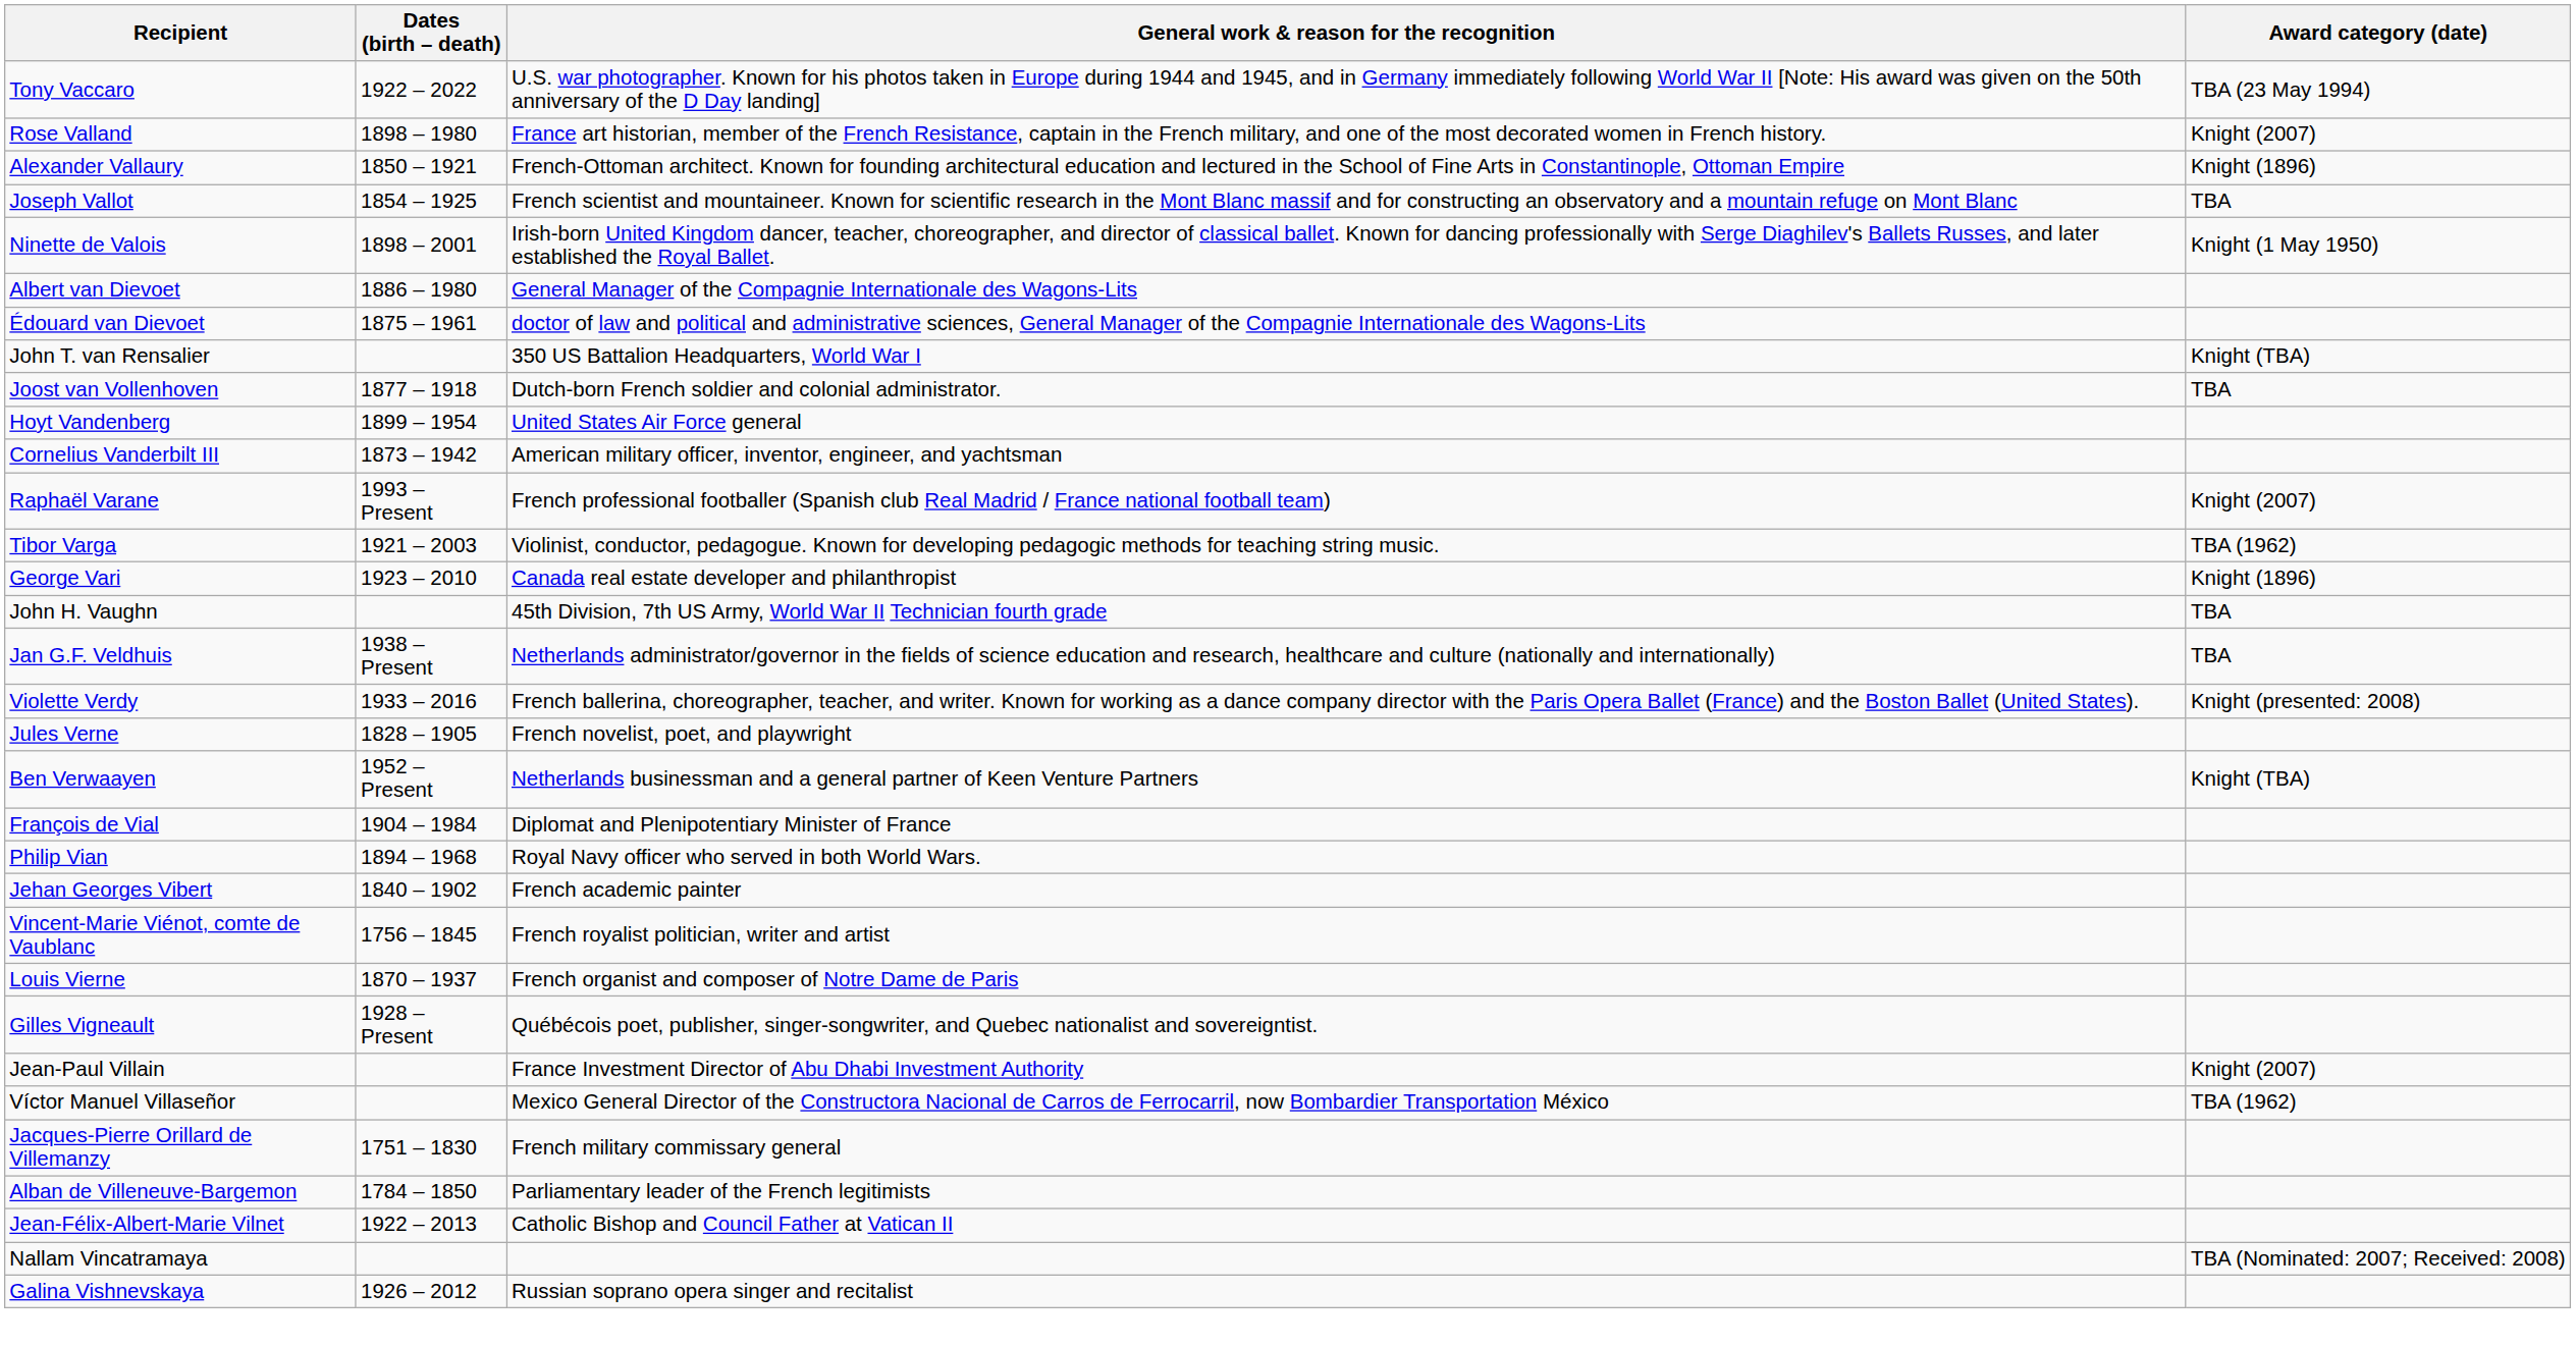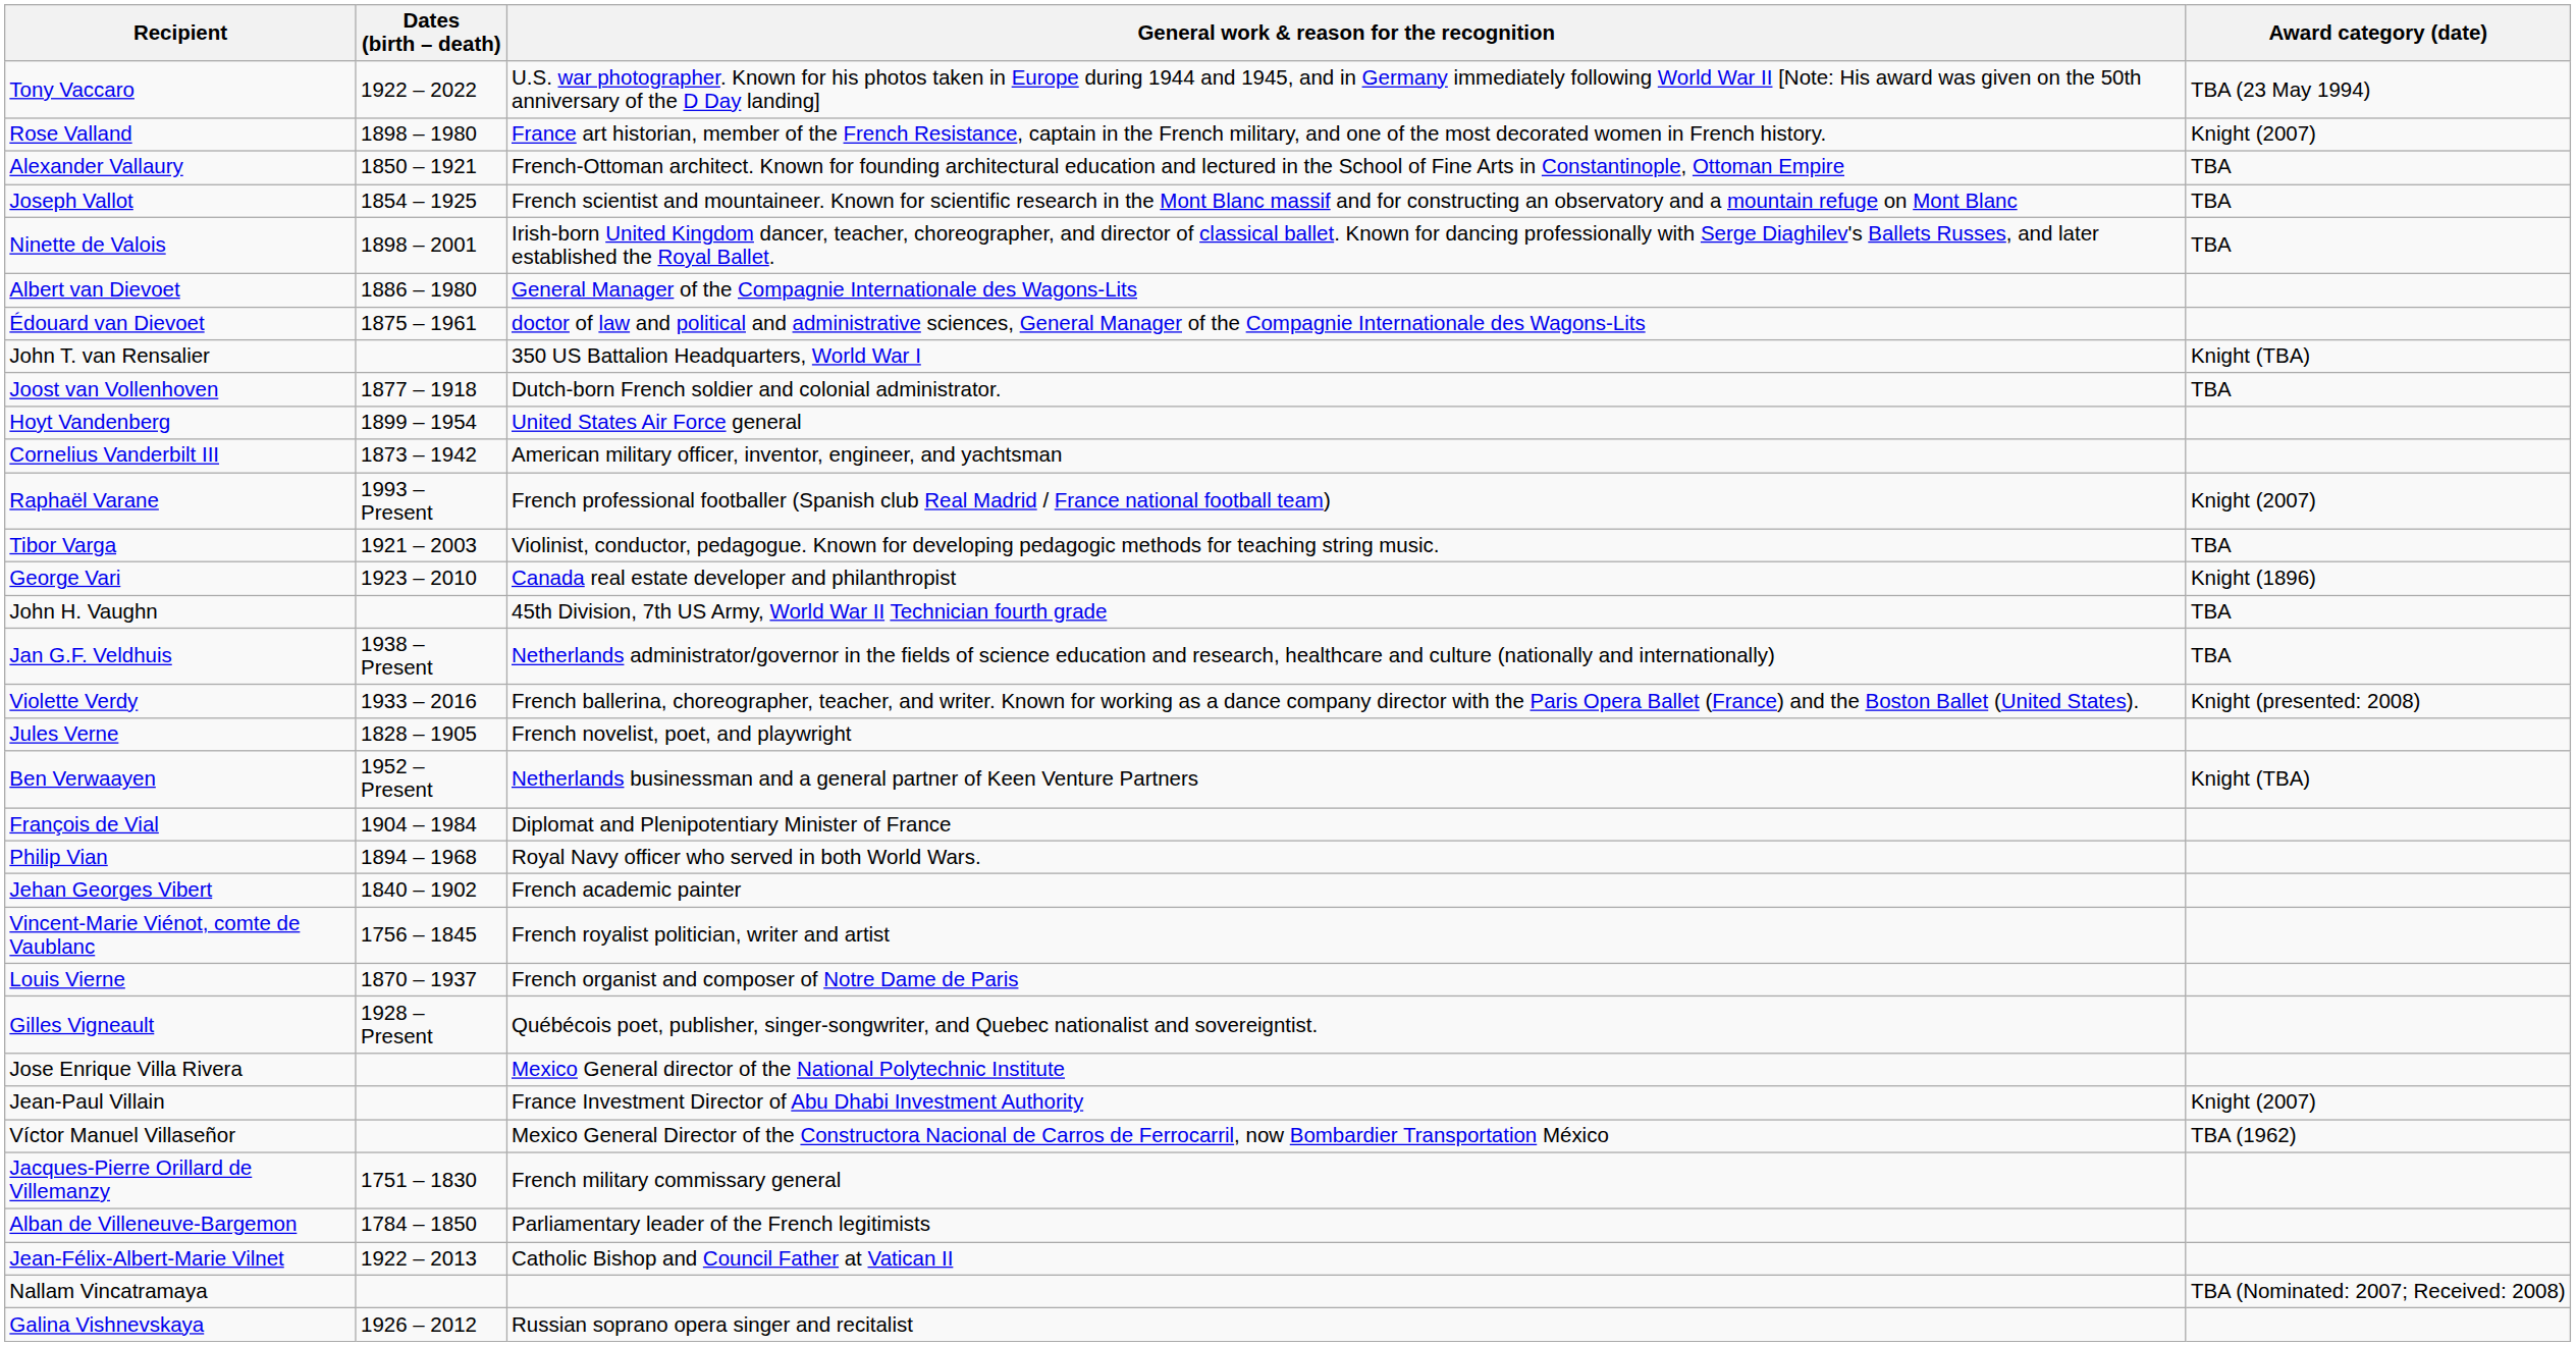Alexander Vallaury | Award category (date): Knight (1896) -> TBA
Ninette de Valois | Award category (date): Knight (1 May 1950) -> TBA
Tibor Varga | Award category (date): TBA (1962) -> TBA
+ row: Jose Enrique Villa Rivera | Mexico General director of the National Polytechnic Institute
